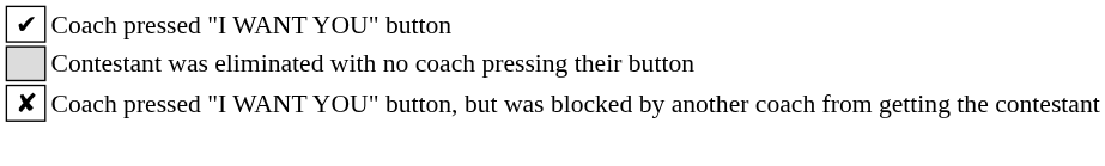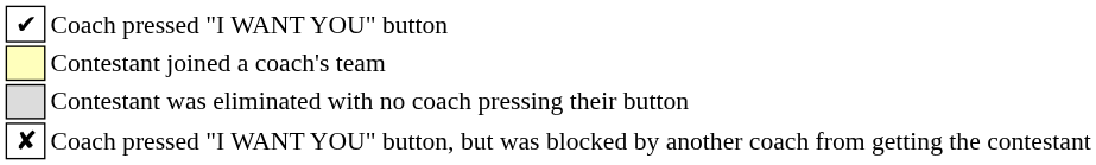+ row: Contestant joined a coach's team
